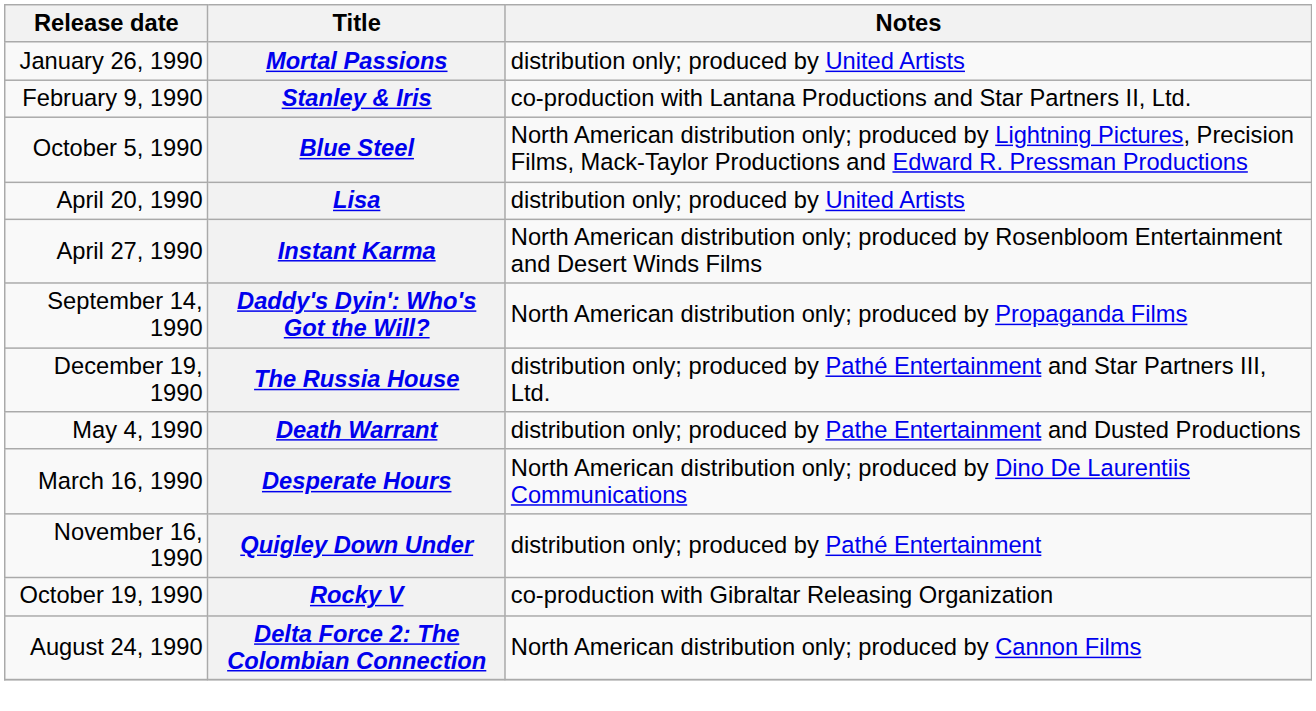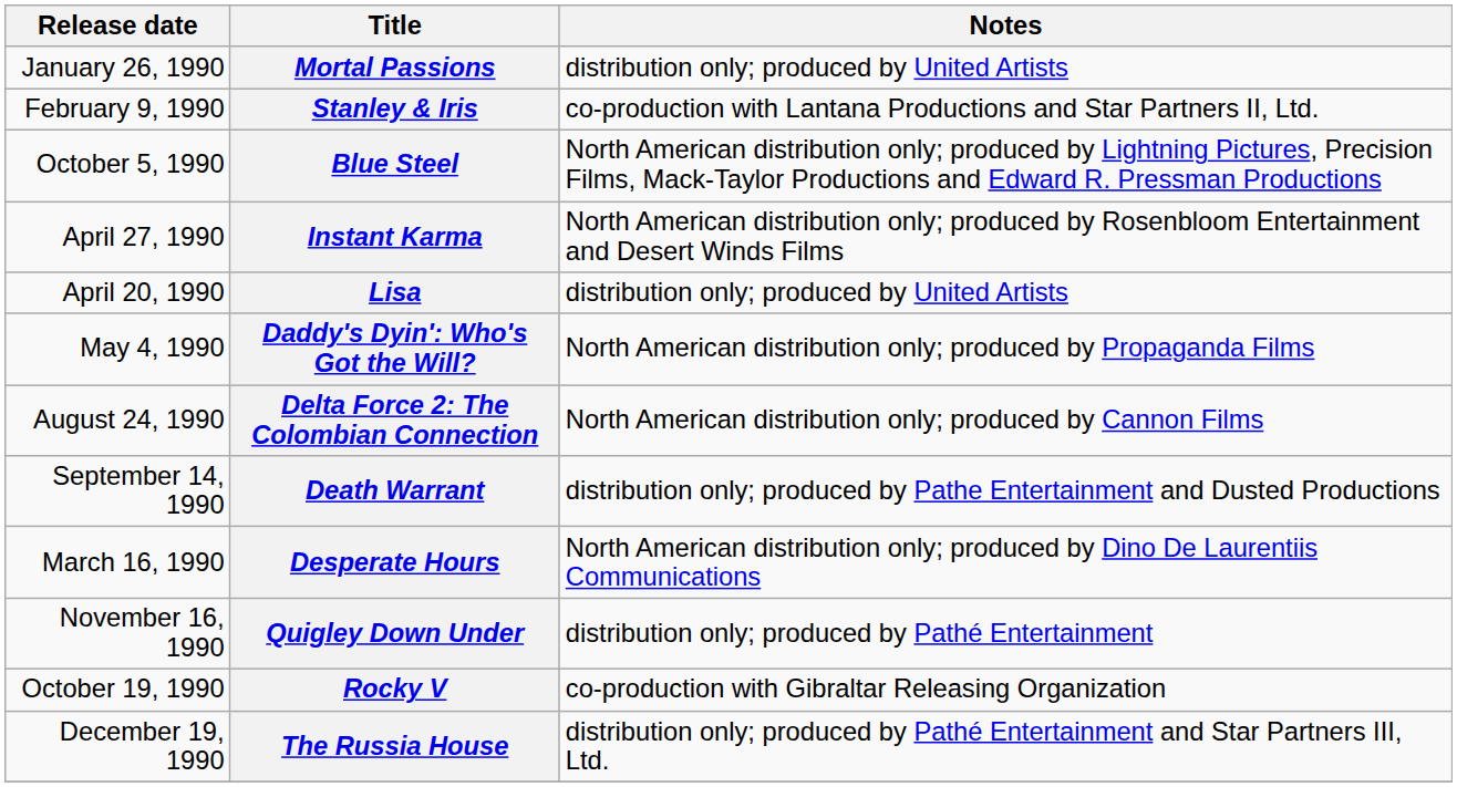rows swapped: Lisa <-> Instant Karma
Daddy's Dyin': Who's Got the Will? | Release date: September 14, 1990 -> May 4, 1990
rows swapped: Delta Force 2: The Colombian Connection <-> The Russia House
Death Warrant | Release date: May 4, 1990 -> September 14, 1990
